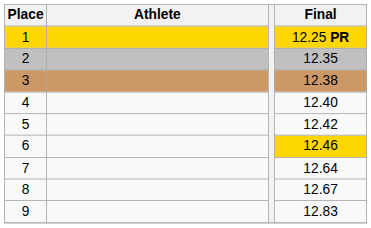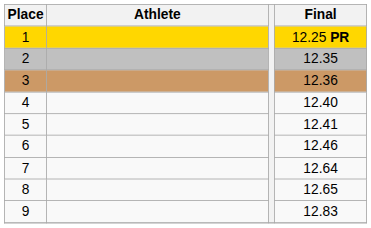3 | Final: 12.38 -> 12.36
5 | Final: 12.42 -> 12.41
6 | Final: gold background -> no background
8 | Final: 12.67 -> 12.65
